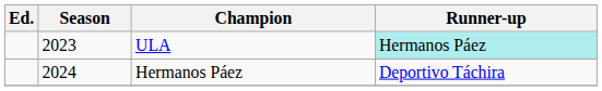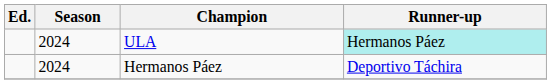ULA | Season: 2023 -> 2024
